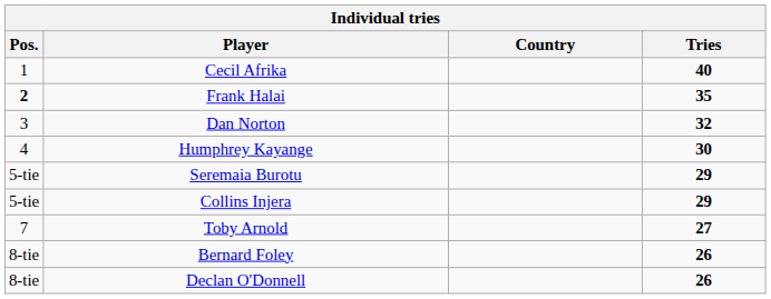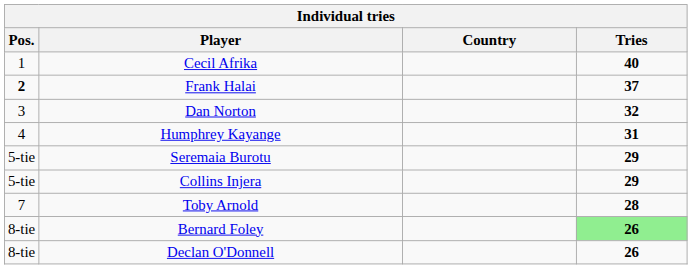Frank Halai | Tries: 35 -> 37
Humphrey Kayange | Tries: 30 -> 31
Toby Arnold | Tries: 27 -> 28
Bernard Foley | Tries: no background -> lightgreen background
